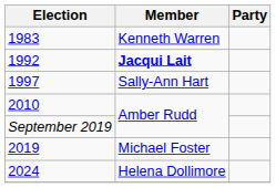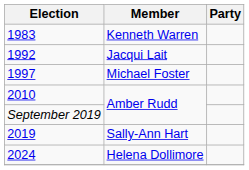1992 | Member: bold -> normal
1997 | Member: Sally-Ann Hart -> Michael Foster
2019 | Member: Michael Foster -> Sally-Ann Hart
